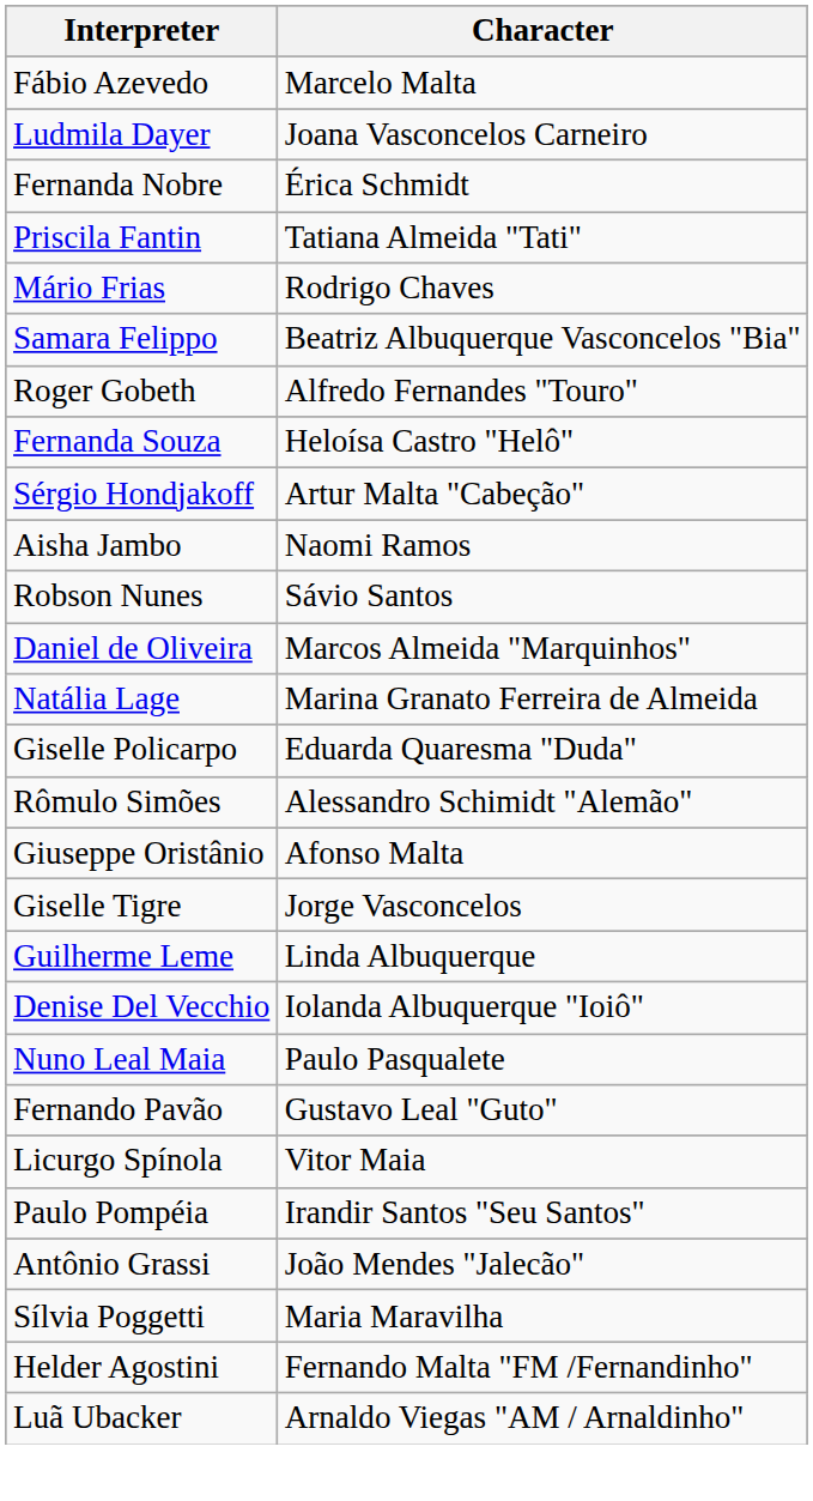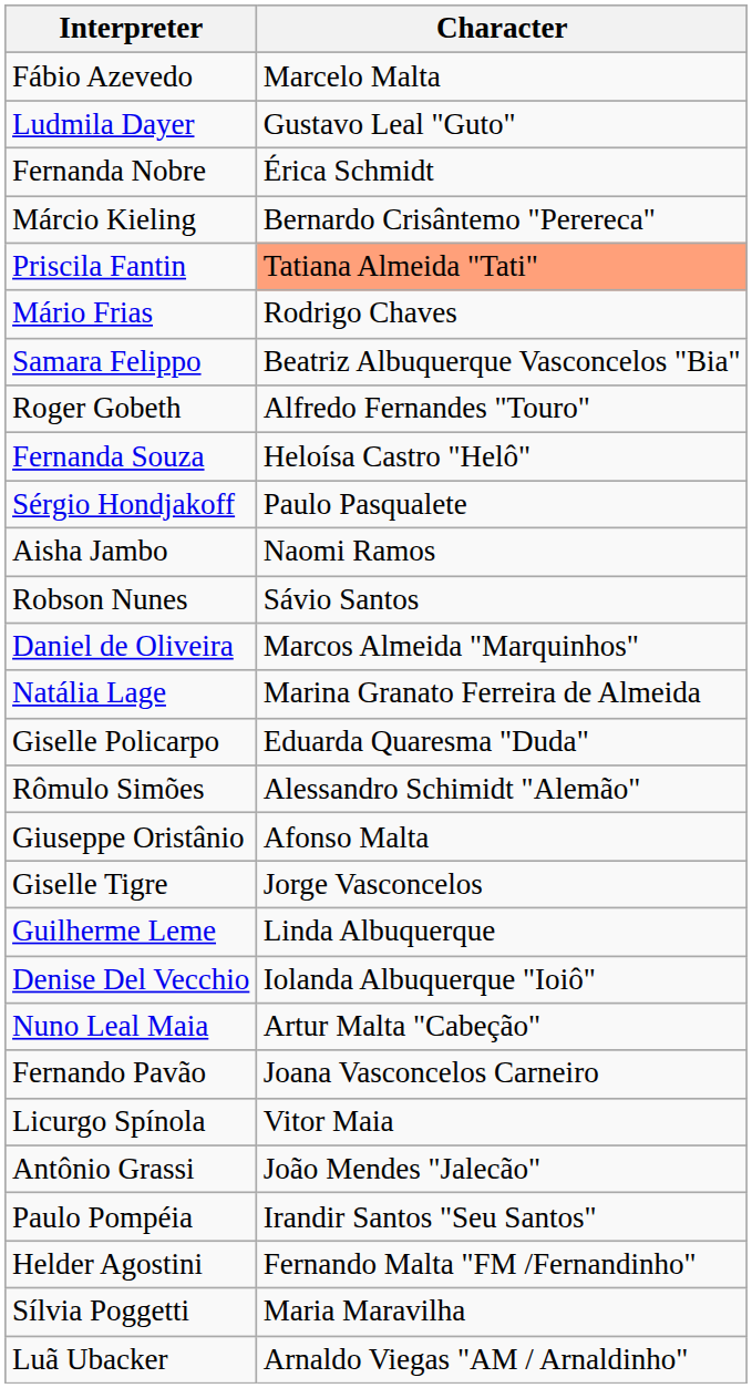Ludmila Dayer | Character: Joana Vasconcelos Carneiro -> Gustavo Leal "Guto"
+ row: Márcio Kieling | Bernardo Crisântemo "Perereca"
Priscila Fantin | Character: no background -> lightsalmon background
Sérgio Hondjakoff | Character: Artur Malta "Cabeção" -> Paulo Pasqualete
Nuno Leal Maia | Character: Paulo Pasqualete -> Artur Malta "Cabeção"
Fernando Pavão | Character: Gustavo Leal "Guto" -> Joana Vasconcelos Carneiro
rows swapped: Antônio Grassi <-> Paulo Pompéia
rows swapped: Sílvia Poggetti <-> Helder Agostini
